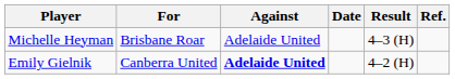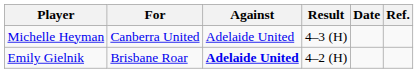columns swapped: Result <-> Date
Michelle Heyman | For: Brisbane Roar -> Canberra United
Emily Gielnik | For: Canberra United -> Brisbane Roar
